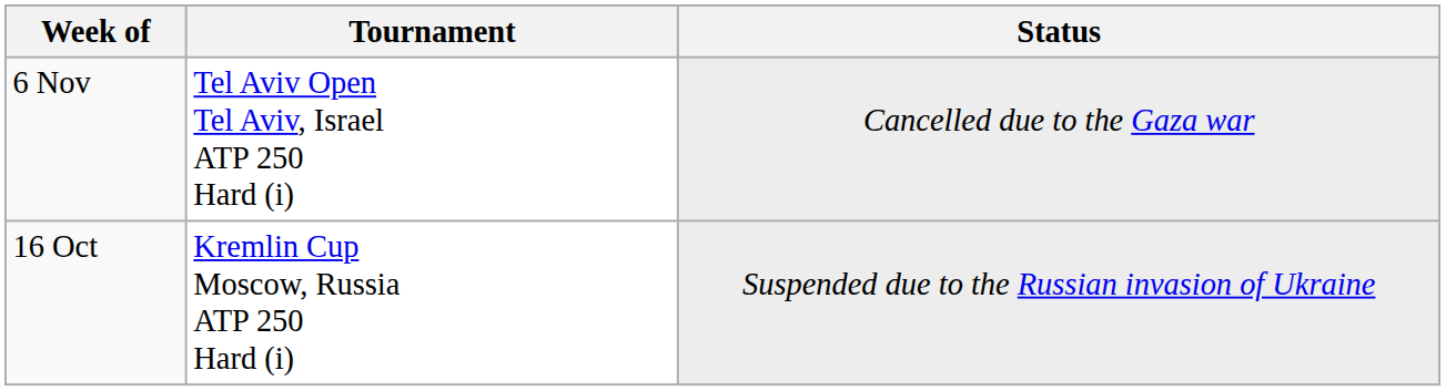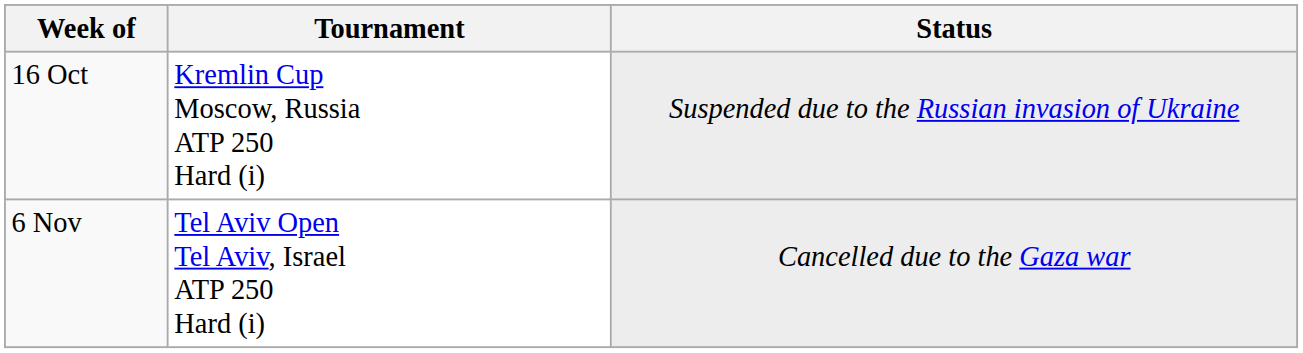rows swapped: 16 Oct <-> 6 Nov
